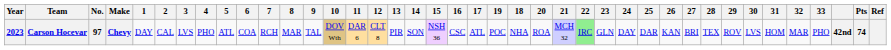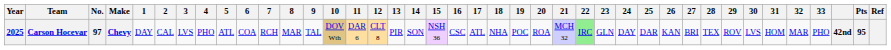columns swapped: 18 <-> 19
Carson Hocevar | Year: 2023 -> 2025
Carson Hocevar | Pts: 74 -> 95
